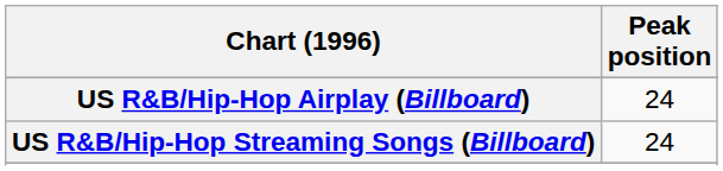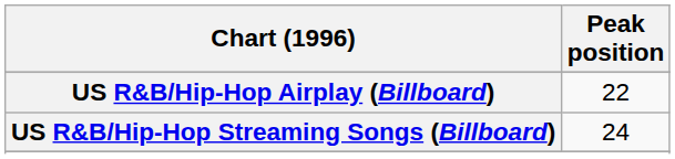US R&B/Hip-Hop Airplay (Billboard) | Peak position: 24 -> 22
